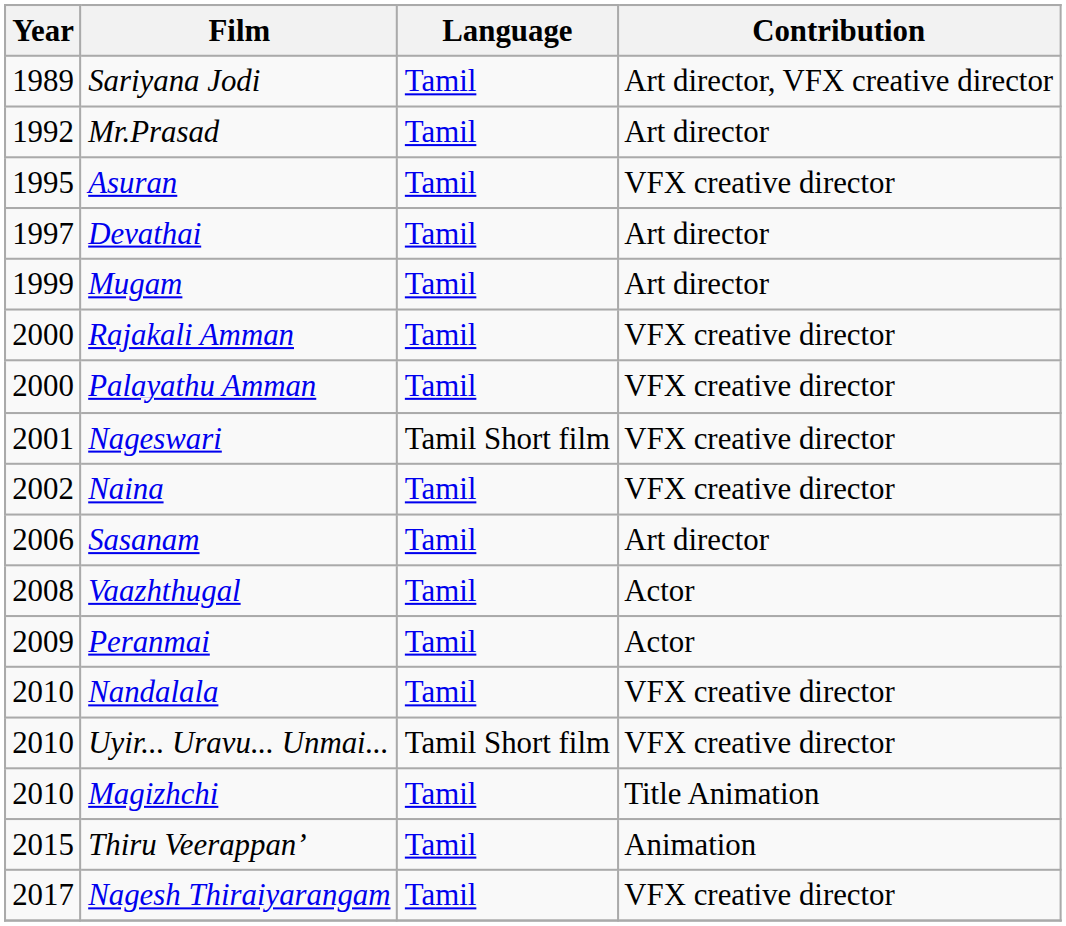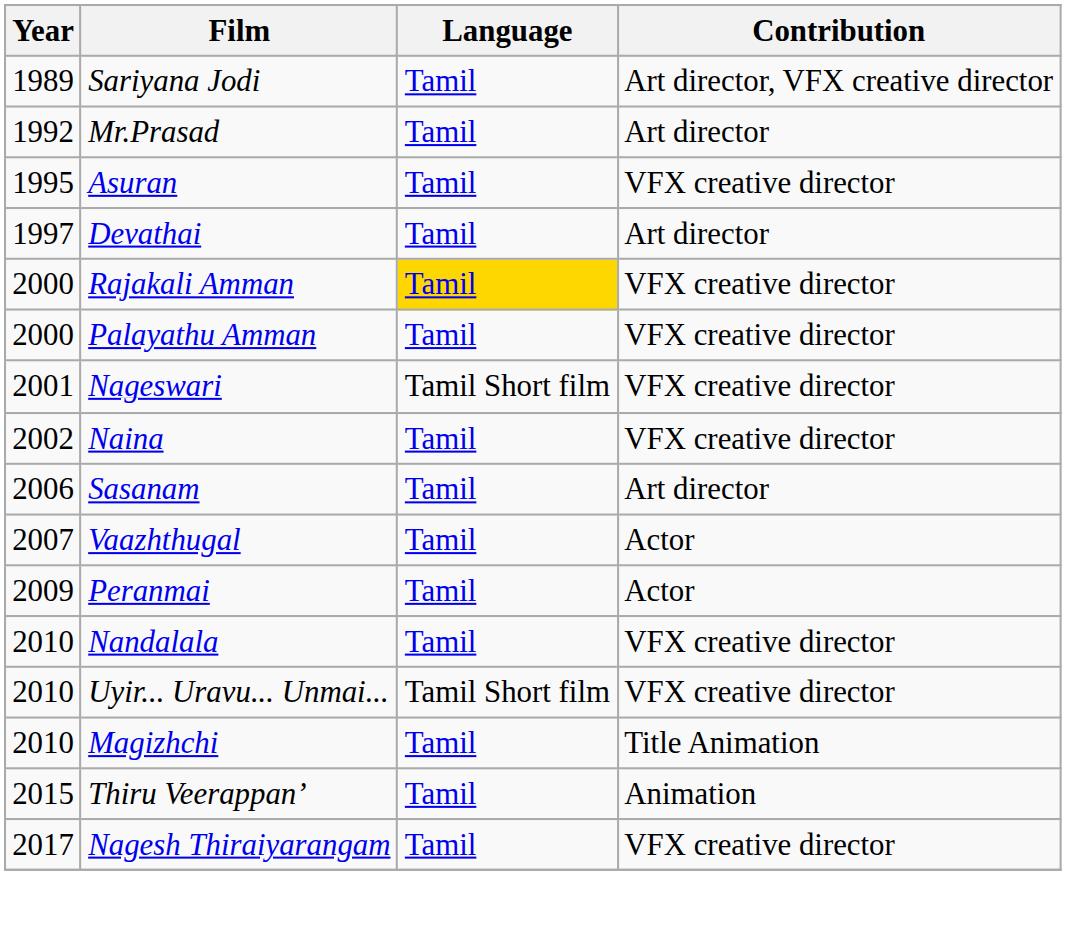- row: 1999 | Mugam | Tamil | Art director
Rajakali Amman | Language: no background -> gold background
Vaazhthugal | Year: 2008 -> 2007
